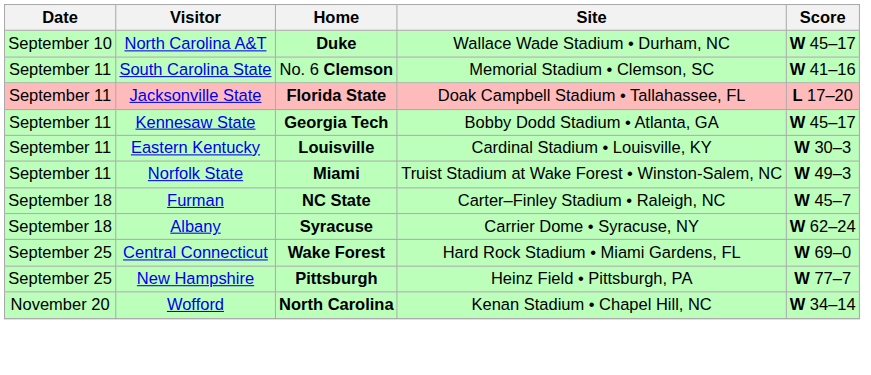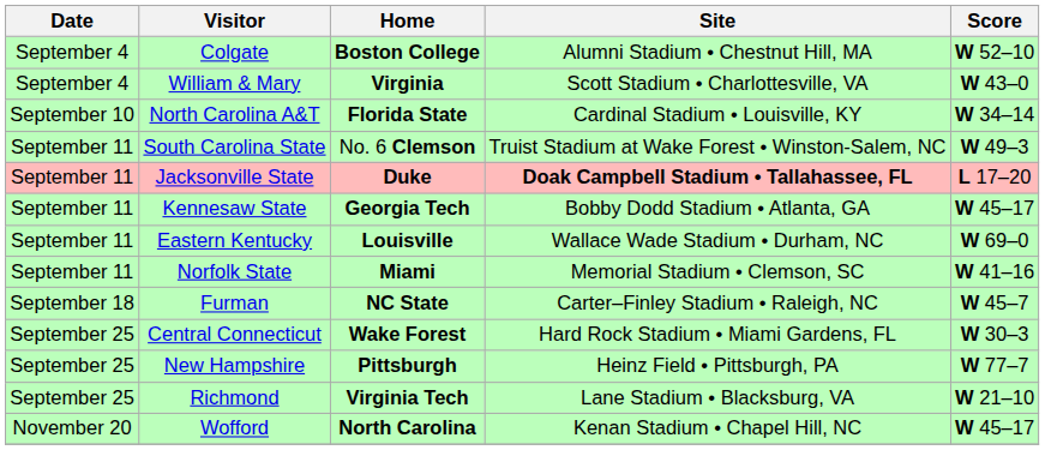+ row: September 4 | Colgate | Boston College | Alumni Stadium • Chestnut Hill, MA | W 52–10
+ row: September 4 | William & Mary | Virginia | Scott Stadium • Charlottesville, VA | W 43–0
North Carolina A&T | Home: Duke -> Florida State
North Carolina A&T | Site: Wallace Wade Stadium • Durham, NC -> Cardinal Stadium • Louisville, KY
North Carolina A&T | Score: W 45–17 -> W 34–14
South Carolina State | Site: Memorial Stadium • Clemson, SC -> Truist Stadium at Wake Forest • Winston-Salem, NC
South Carolina State | Score: W 41–16 -> W 49–3
Jacksonville State | Home: Florida State -> Duke
Jacksonville State | Site: normal -> bold
Eastern Kentucky | Site: Cardinal Stadium • Louisville, KY -> Wallace Wade Stadium • Durham, NC
Eastern Kentucky | Score: W 30–3 -> W 69–0
Norfolk State | Site: Truist Stadium at Wake Forest • Winston-Salem, NC -> Memorial Stadium • Clemson, SC
Norfolk State | Score: W 49–3 -> W 41–16
- row: September 18 | Albany | Syracuse | Carrier Dome • Syracuse, NY | W 62–24
Central Connecticut | Score: W 69–0 -> W 30–3
+ row: September 25 | Richmond | Virginia Tech | Lane Stadium • Blacksburg, VA | W 21–10
Wofford | Score: W 34–14 -> W 45–17
